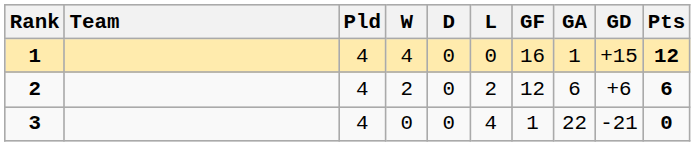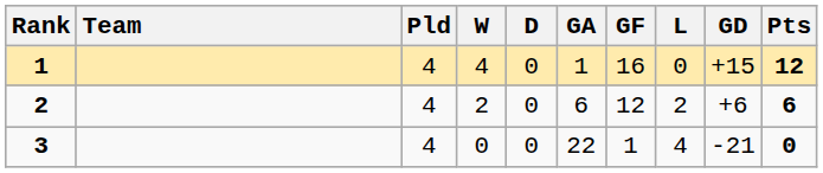columns swapped: L <-> GA
